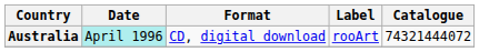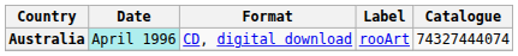Australia | Catalogue: 74321444072 -> 74327444074
